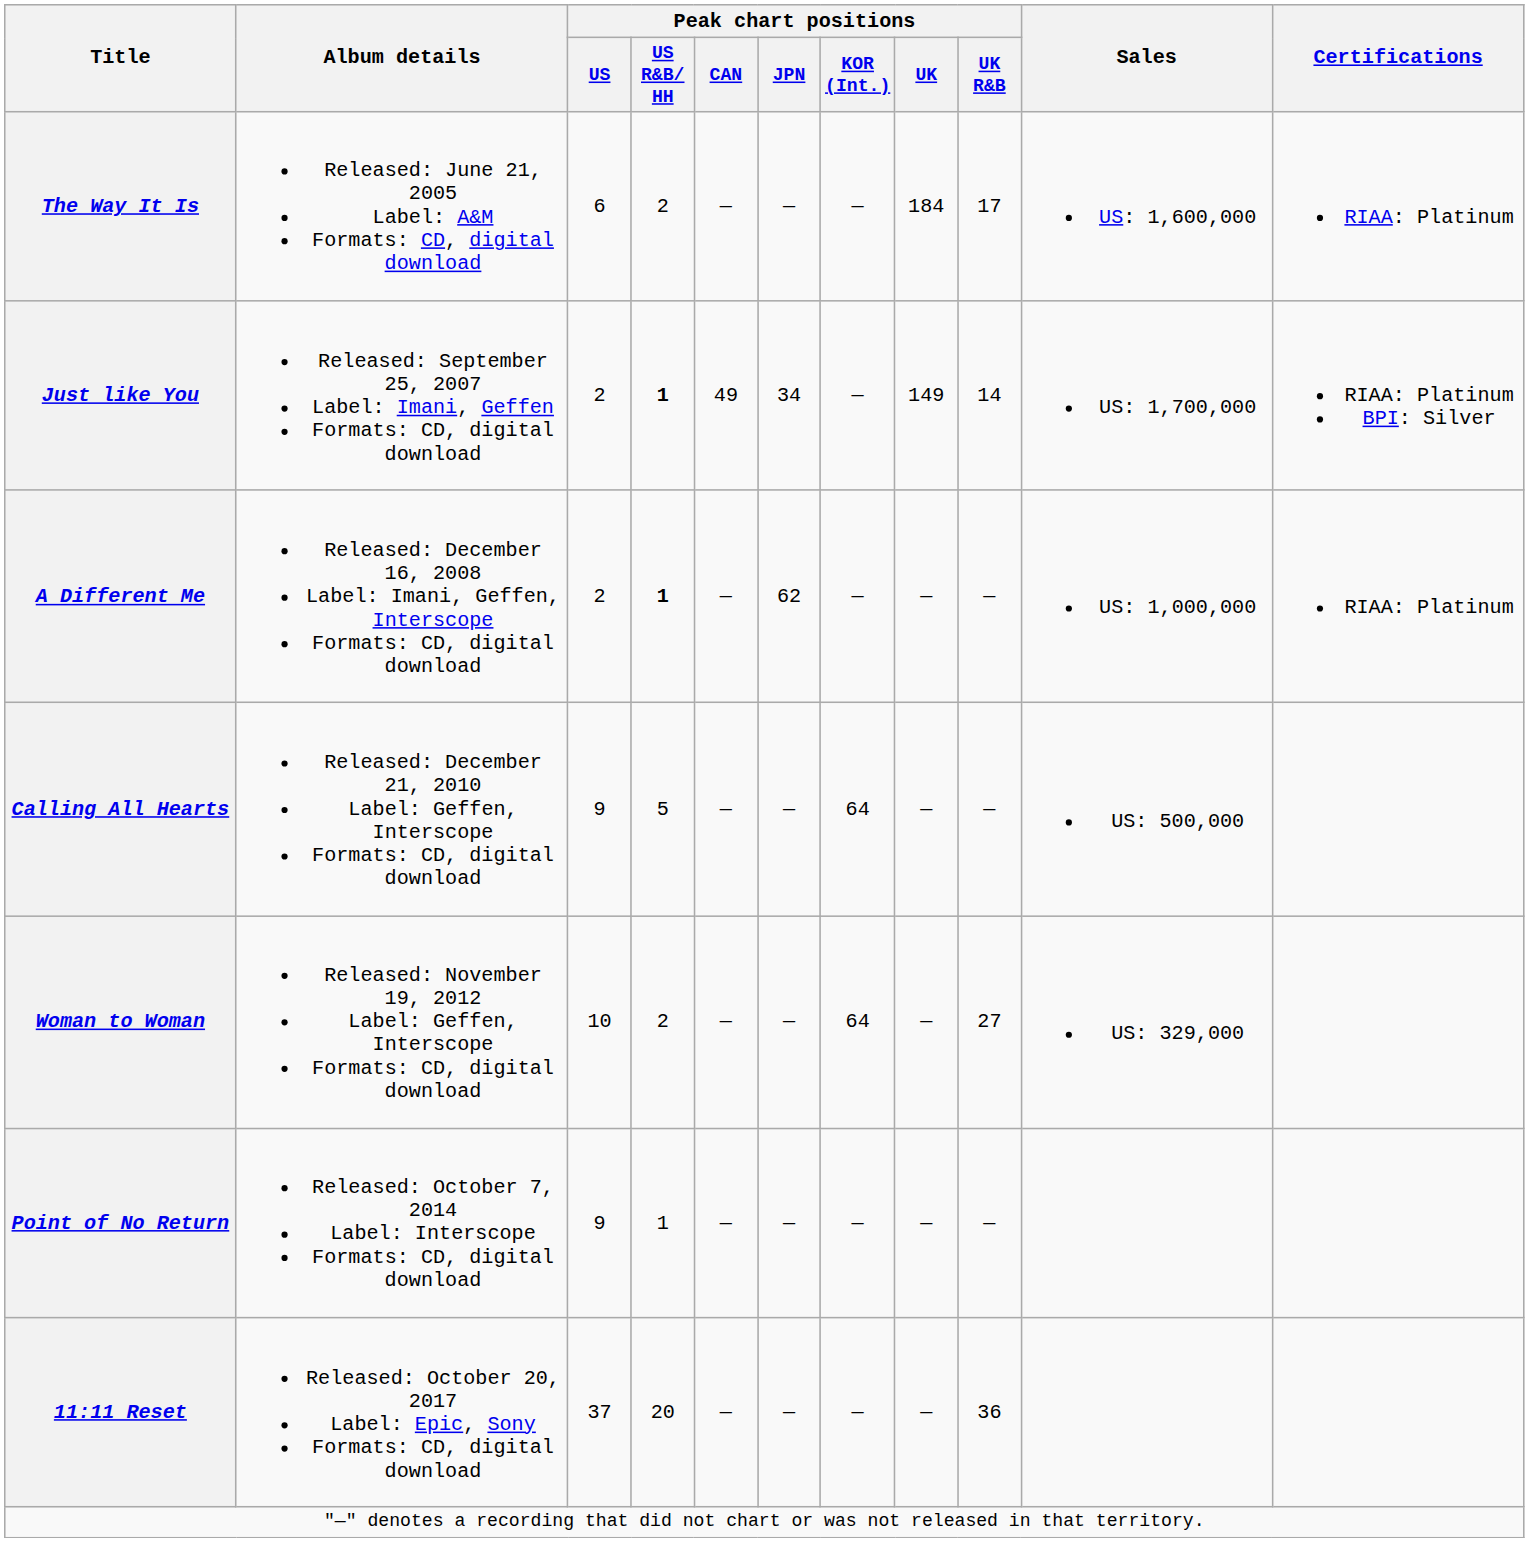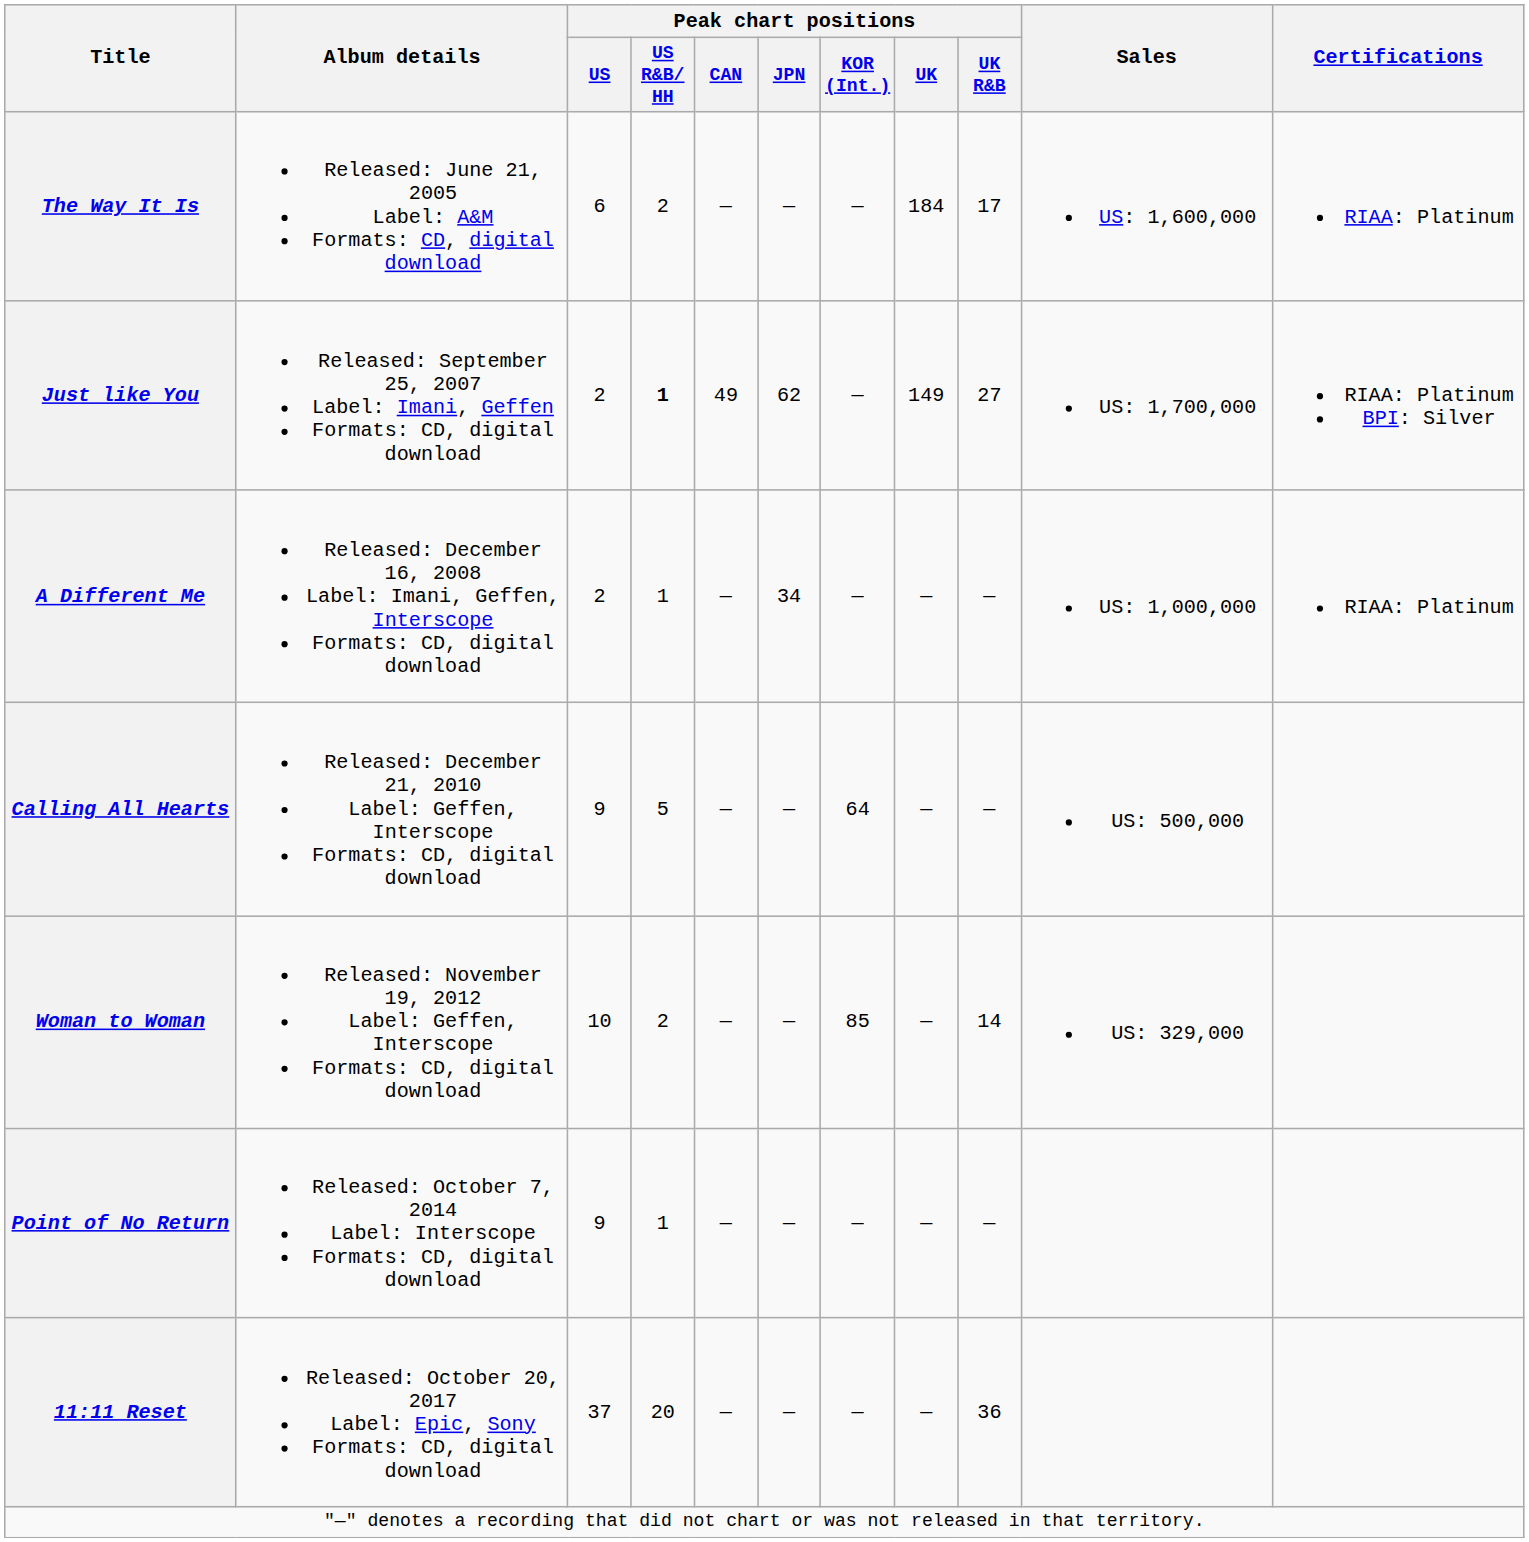Just like You | Peak chart positions / JPN: 34 -> 62
Just like You | Peak chart positions / UK R&B: 14 -> 27
A Different Me | Peak chart positions / US R&B/ HH: bold -> normal
A Different Me | Peak chart positions / JPN: 62 -> 34
Woman to Woman | Peak chart positions / KOR (Int.): 64 -> 85
Woman to Woman | Peak chart positions / UK R&B: 27 -> 14
